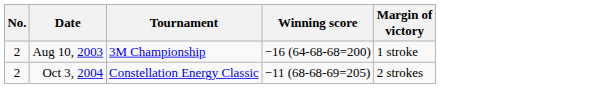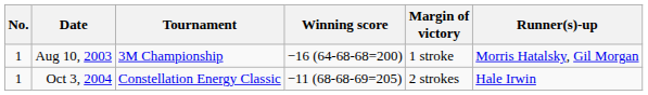+ column: Runner(s)-up | Morris Hatalsky, Gil Morgan | Hale Irwin
Aug 10, 2003 | No.: 2 -> 1
Oct 3, 2004 | No.: 2 -> 1
